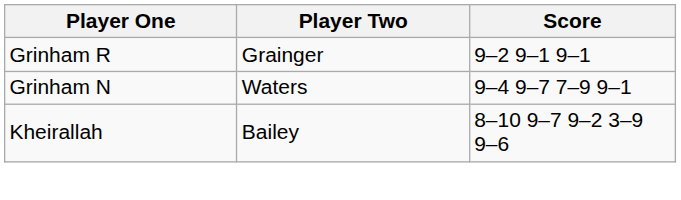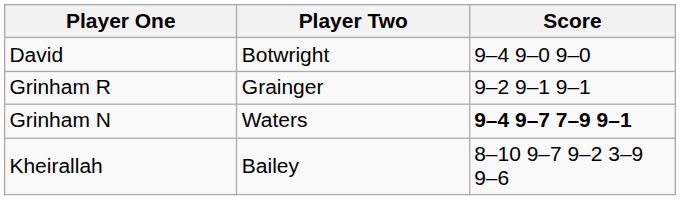+ row: David | Botwright | 9–4 9–0 9–0
Grinham N | Score: normal -> bold
